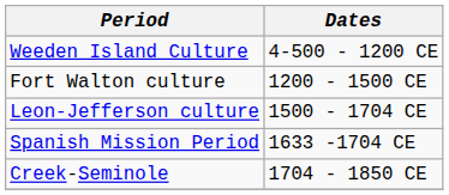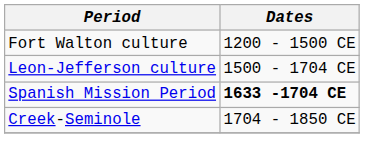- row: Weeden Island Culture | 4-500 - 1200 CE
Spanish Mission Period | Dates: normal -> bold
